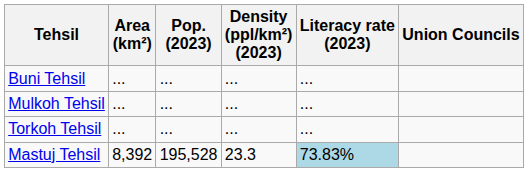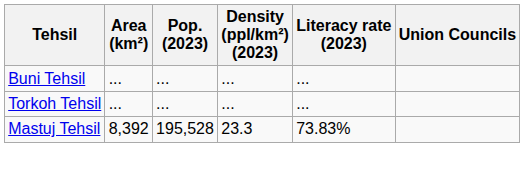- row: Mulkoh Tehsil | ... | ... | ... | ...
Mastuj Tehsil | Literacy rate (2023): lightblue background -> no background
